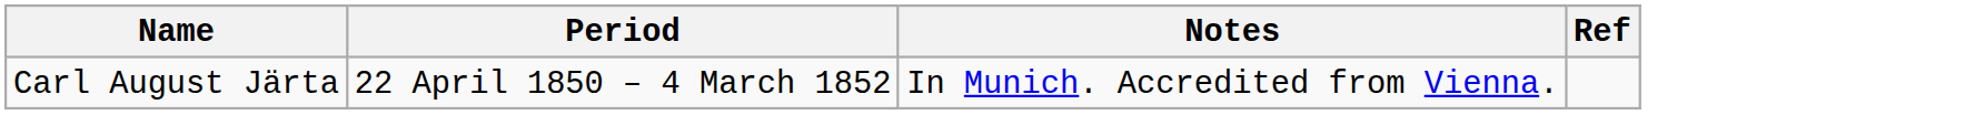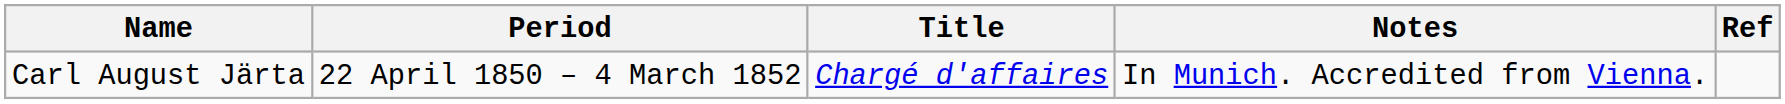+ column: Title | Chargé d'affaires
